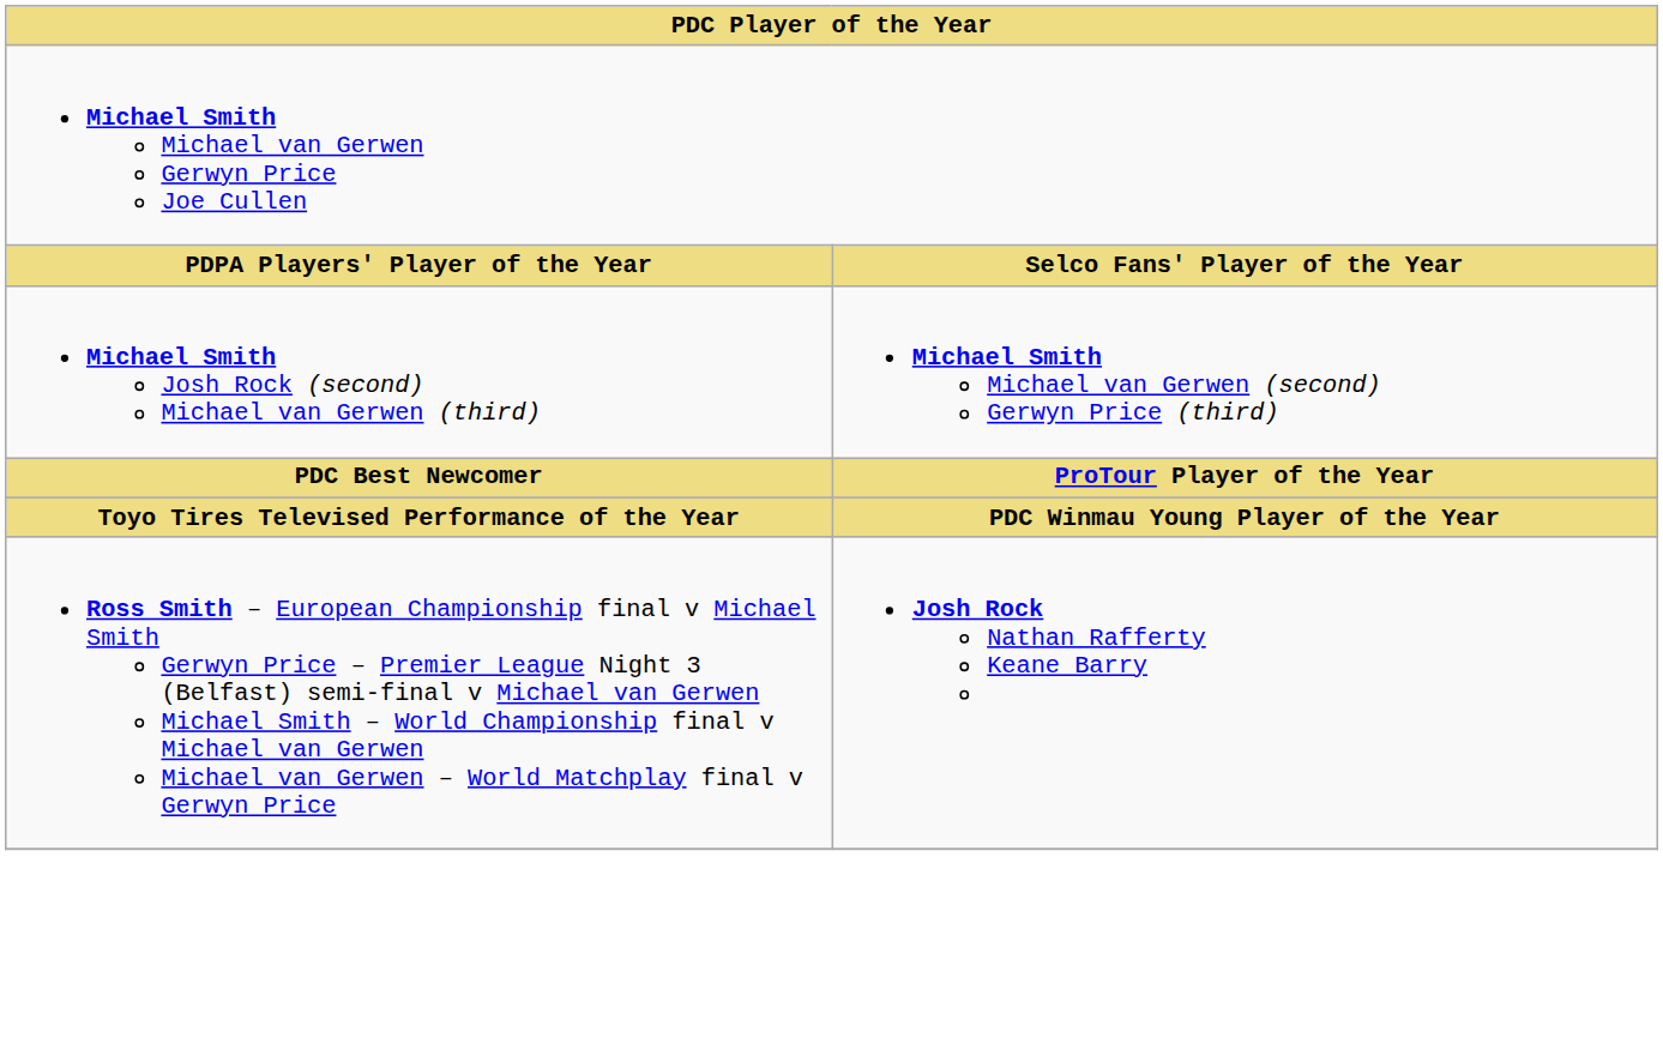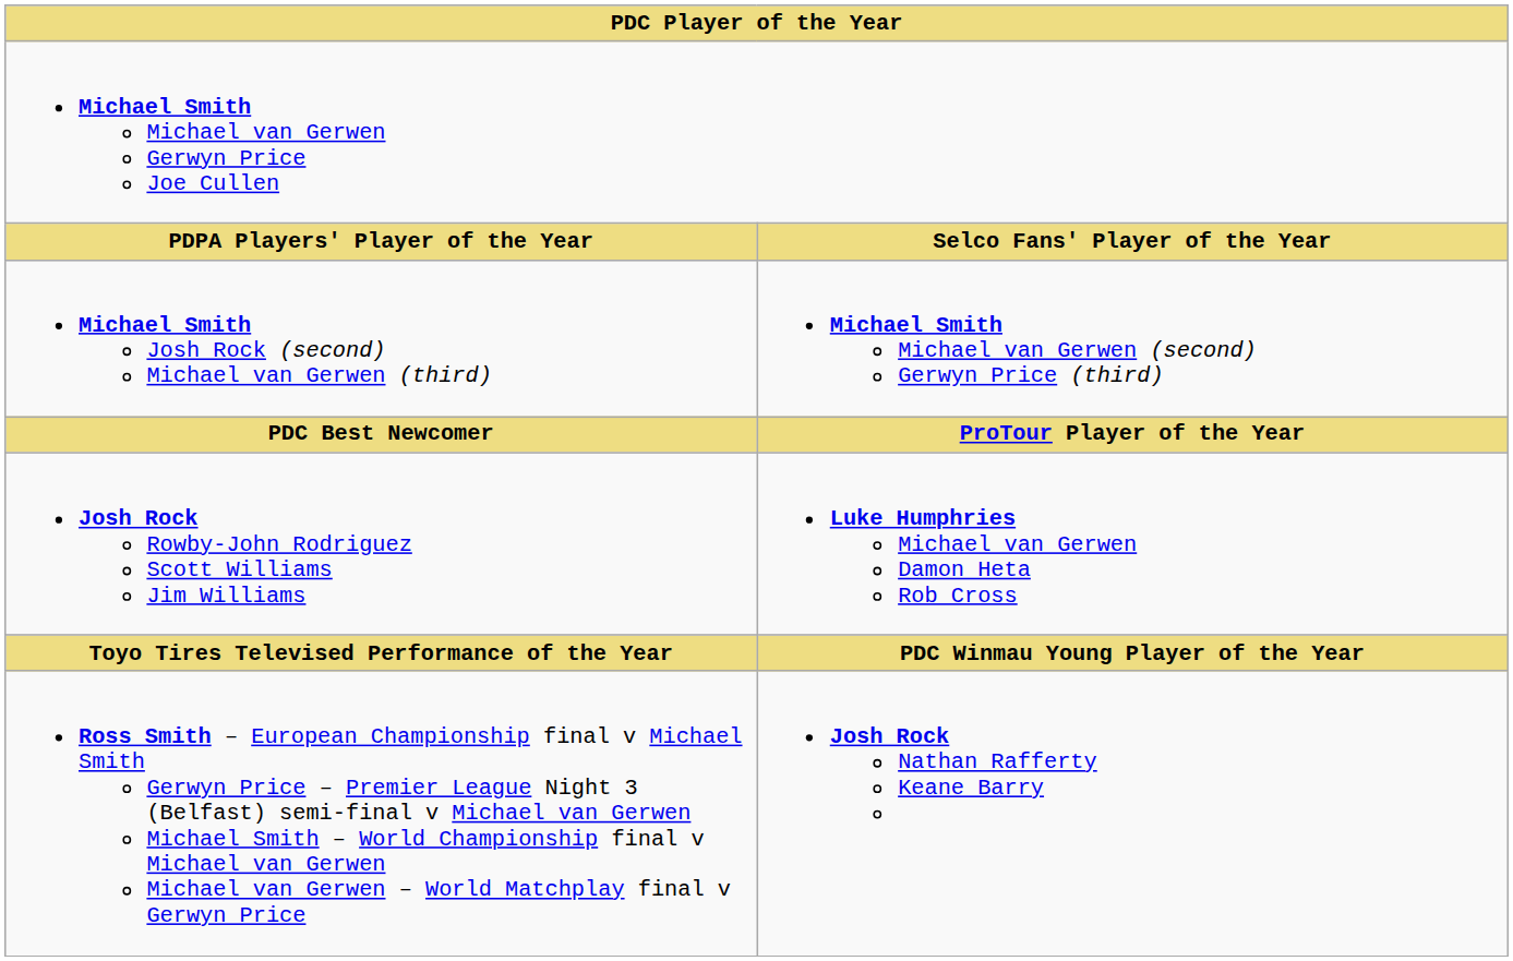+ row: Josh Rock Rowby-John Rodriguez Scott Williams Jim Williams | Luke Humphries Michael van Gerwen Damon Heta Rob Cross
